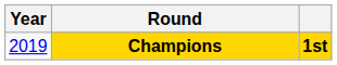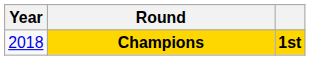Champions | Year: 2019 -> 2018
